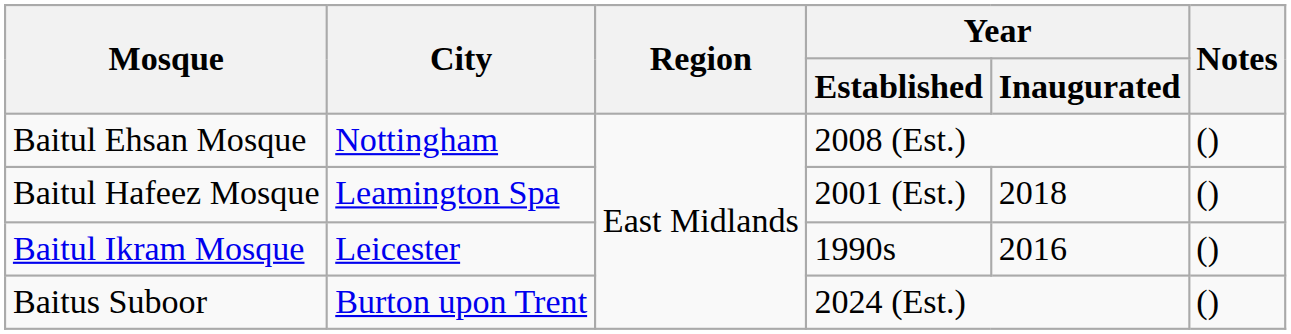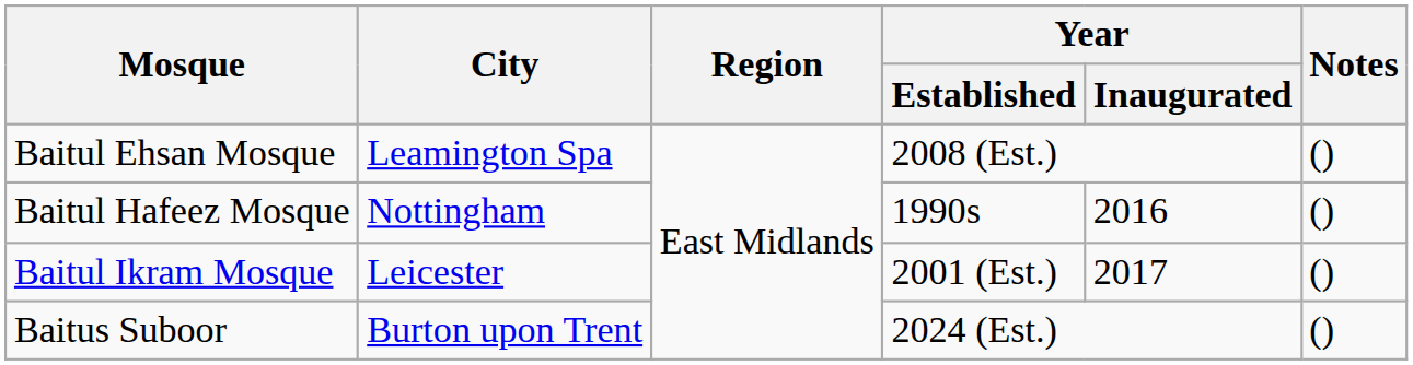Baitul Ehsan Mosque | City: Nottingham -> Leamington Spa
Baitul Hafeez Mosque | City: Leamington Spa -> Nottingham
Baitul Hafeez Mosque | Year / Established: 2001 (Est.) -> 1990s
Baitul Hafeez Mosque | Year / Inaugurated: 2018 -> 2016
Baitul Ikram Mosque | Year / Established: 1990s -> 2001 (Est.)
Baitul Ikram Mosque | Year / Inaugurated: 2016 -> 2017
